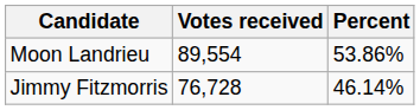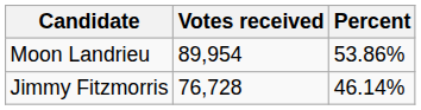Moon Landrieu | Votes received: 89,554 -> 89,954
